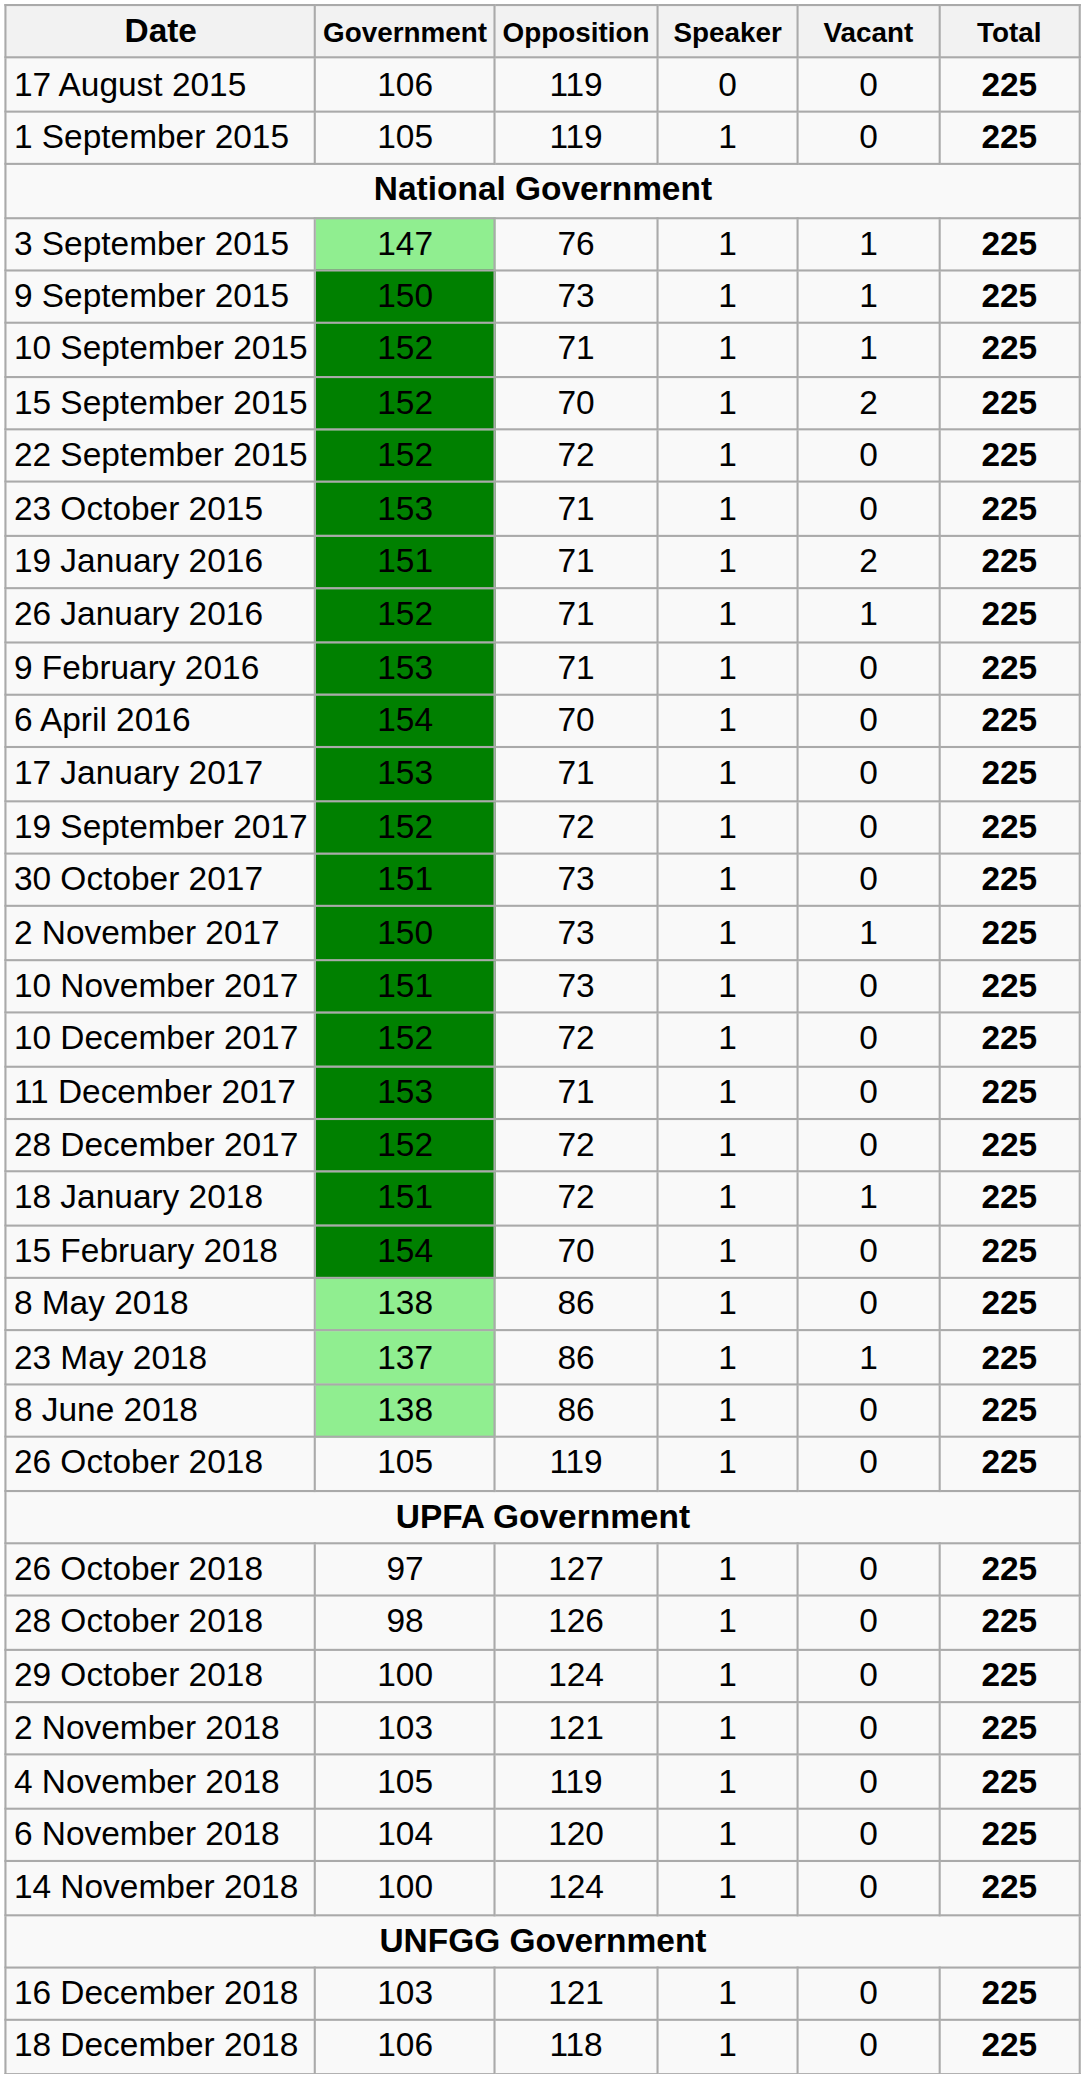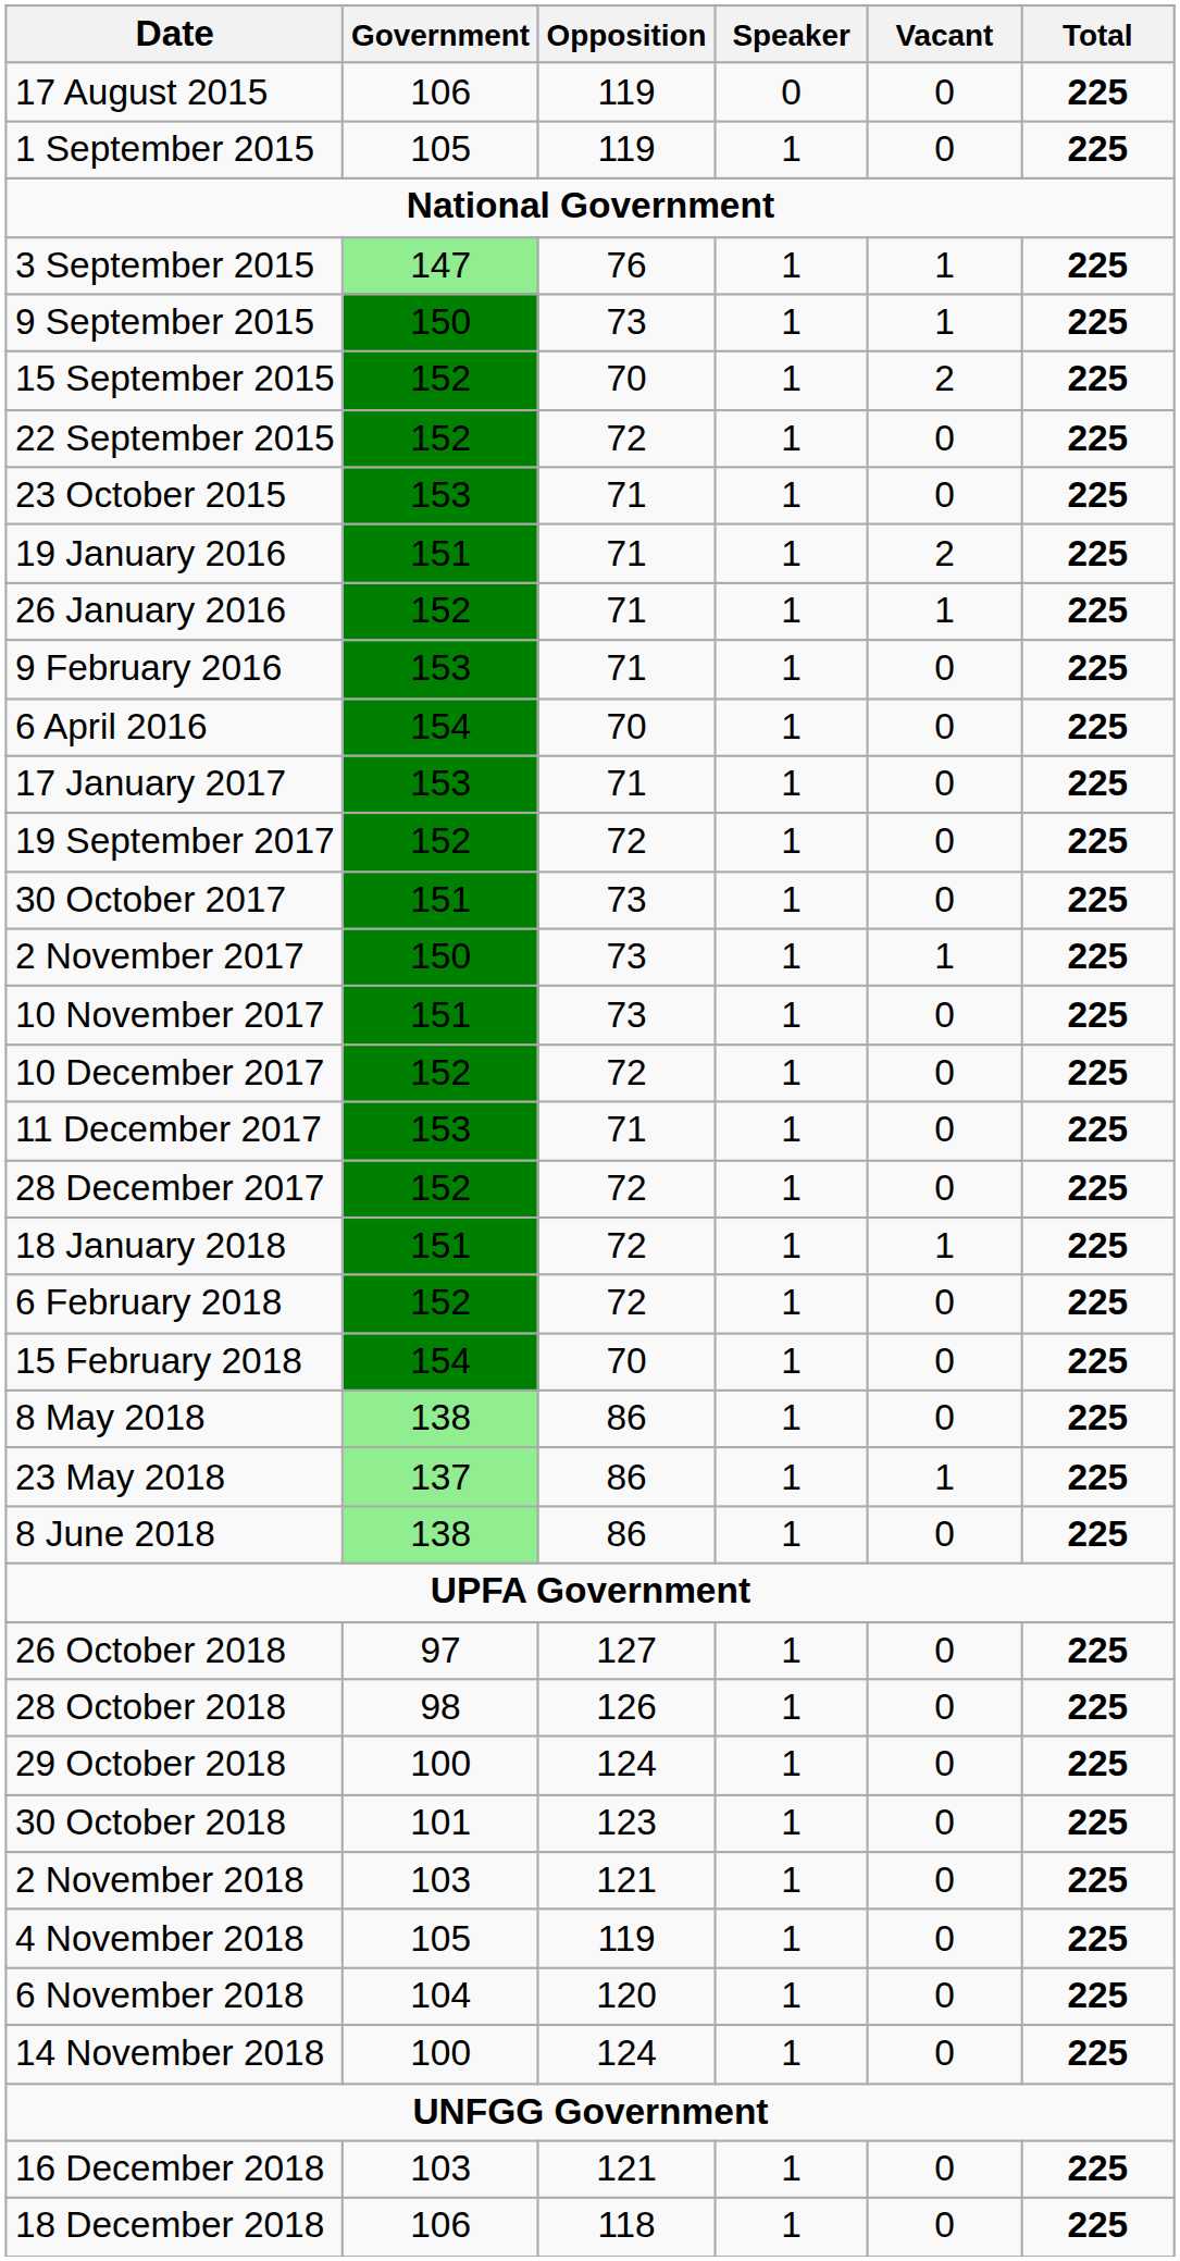- row: 10 September 2015 | 152 | 71 | 1 | 1 | 225
+ row: 6 February 2018 | 152 | 72 | 1 | 0 | 225
- row: 26 October 2018 | 105 | 119 | 1 | 0 | 225
+ row: 30 October 2018 | 101 | 123 | 1 | 0 | 225
